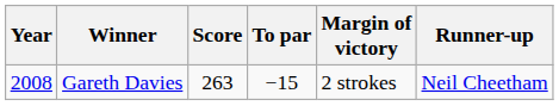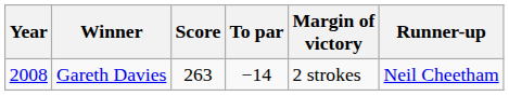Gareth Davies | To par: −15 -> −14
